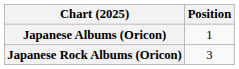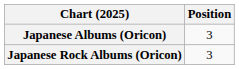Japanese Albums (Oricon) | Position: 1 -> 3
